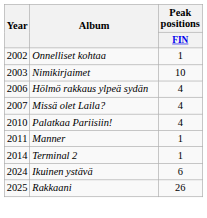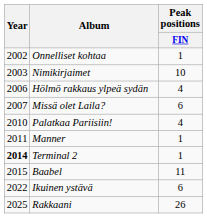Missä olet Laila? | Peak positions / FIN: 4 -> 6
Terminal 2 | Year: normal -> bold
+ row: 2015 | Baabel | 11
Ikuinen ystävä | Year: 2024 -> 2022
